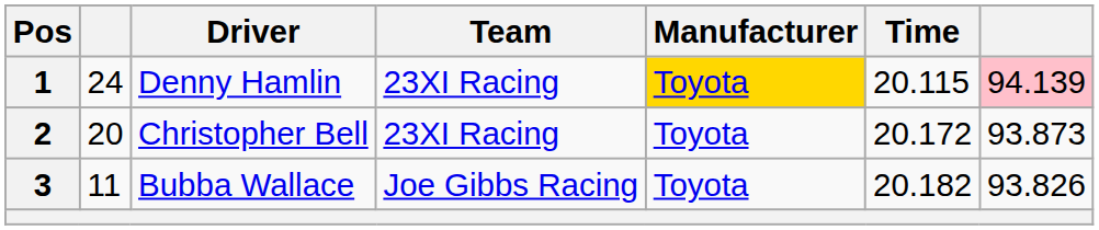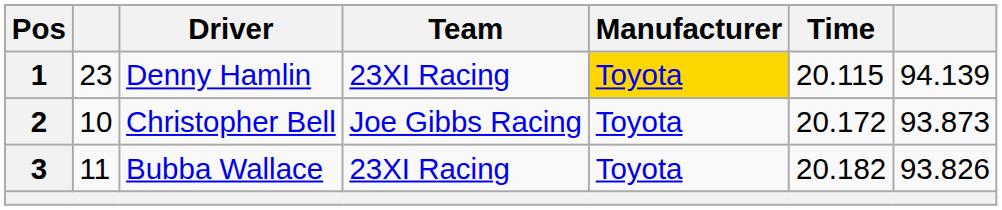1 | column 2: 24 -> 23
1 | column 7: pink background -> no background
2 | column 2: 20 -> 10
2 | Team: 23XI Racing -> Joe Gibbs Racing
3 | Team: Joe Gibbs Racing -> 23XI Racing
